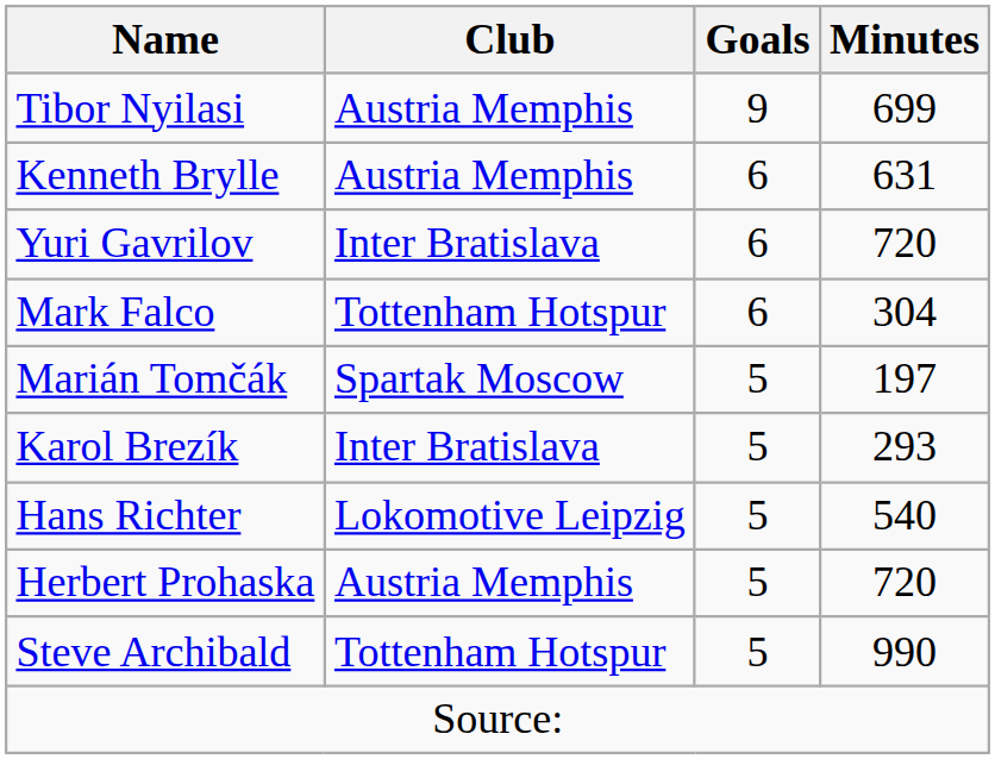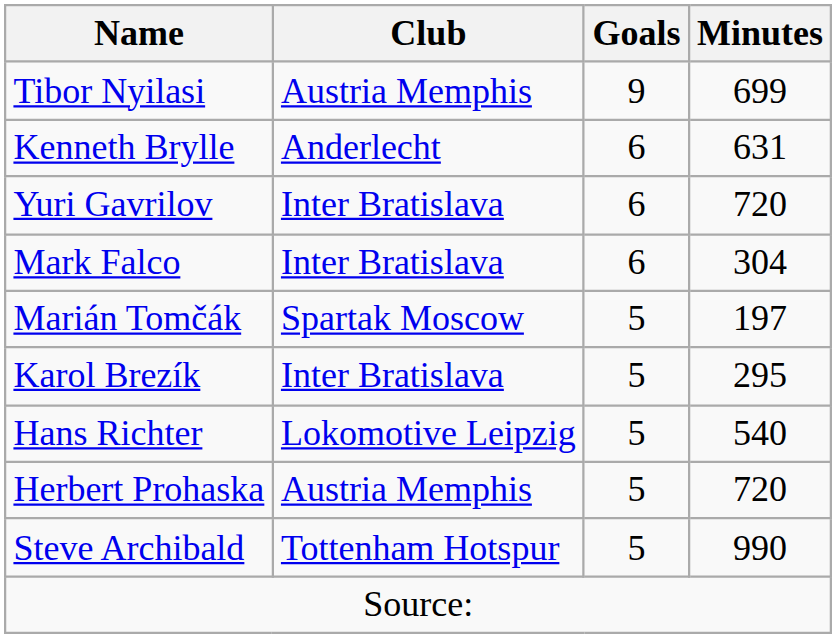Kenneth Brylle | Club: Austria Memphis -> Anderlecht
Mark Falco | Club: Tottenham Hotspur -> Inter Bratislava
Karol Brezík | Minutes: 293 -> 295
